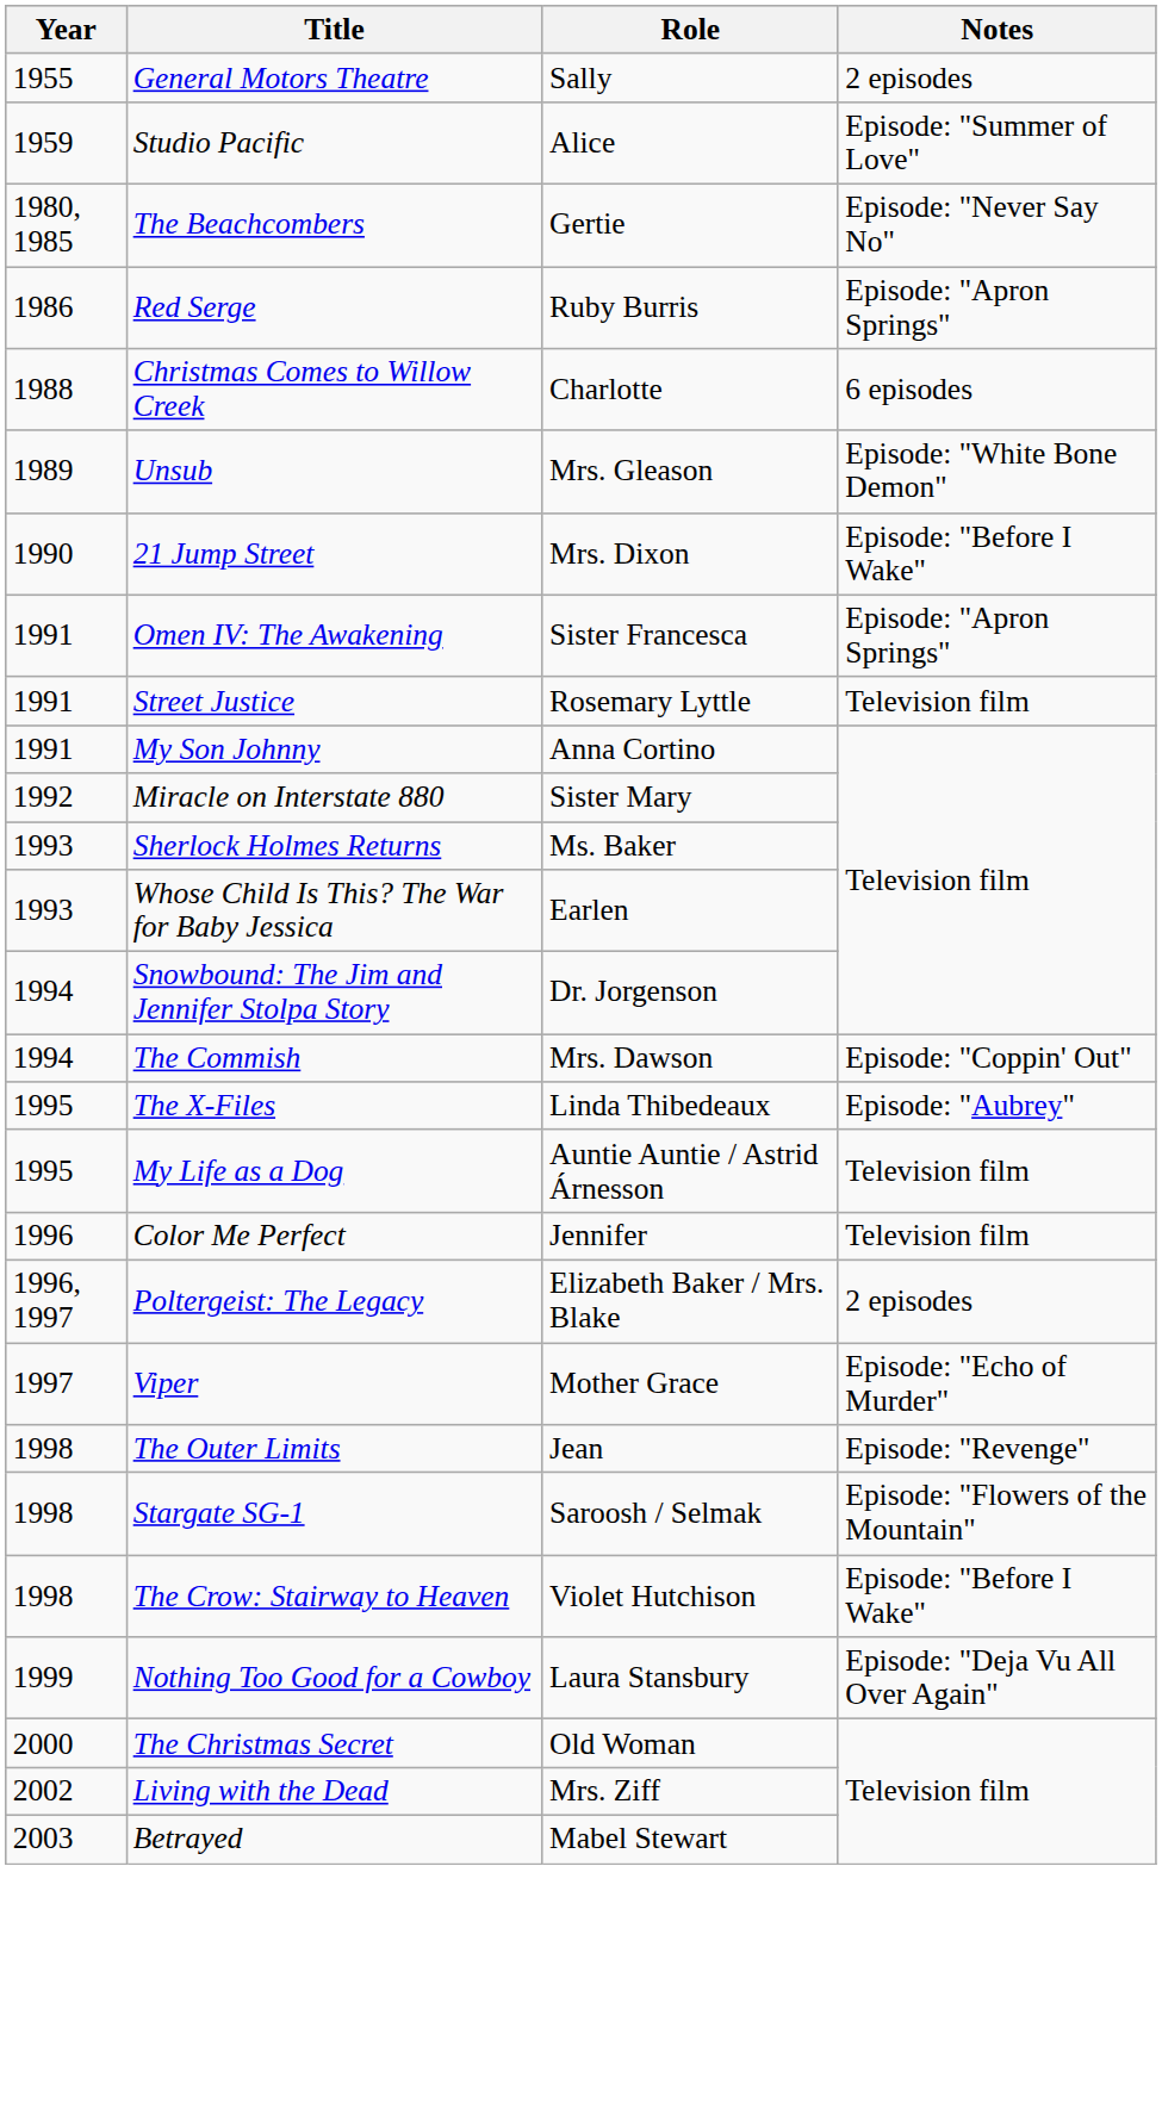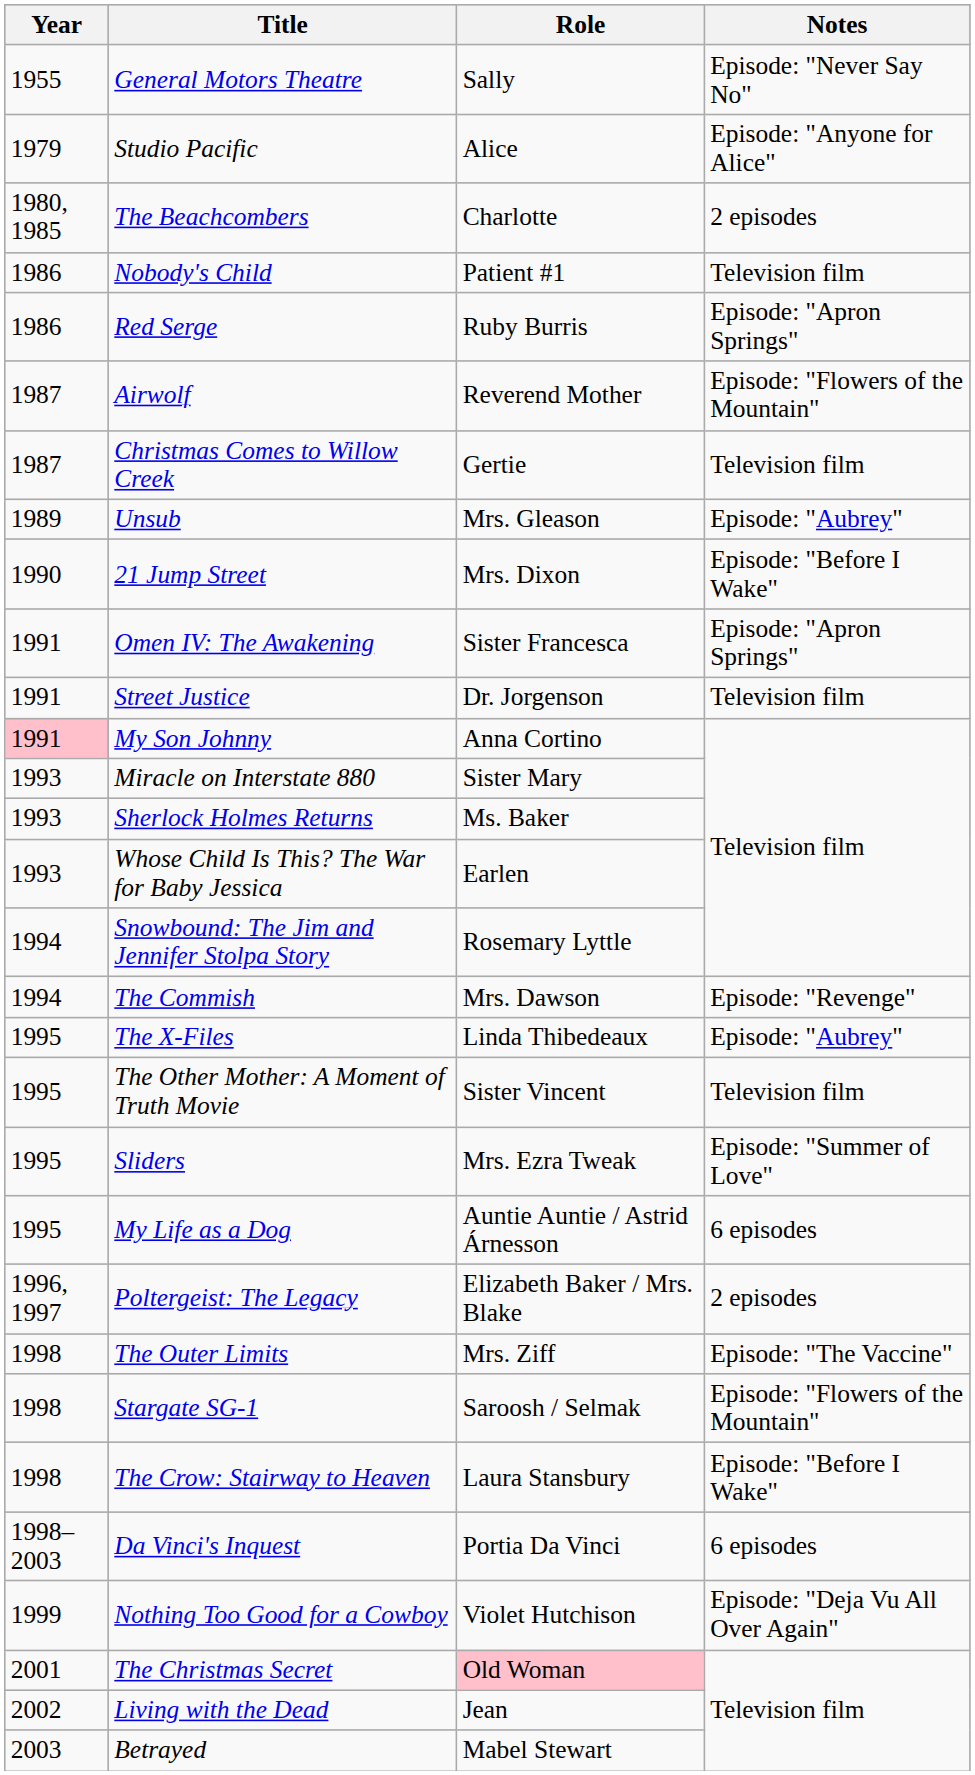General Motors Theatre | Notes: 2 episodes -> Episode: "Never Say No"
Studio Pacific | Year: 1959 -> 1979
Studio Pacific | Notes: Episode: "Summer of Love" -> Episode: "Anyone for Alice"
The Beachcombers | Role: Gertie -> Charlotte
The Beachcombers | Notes: Episode: "Never Say No" -> 2 episodes
+ row: 1986 | Nobody's Child | Patient #1 | Television film
+ row: 1987 | Airwolf | Reverend Mother | Episode: "Flowers of the Mountain"
Christmas Comes to Willow Creek | Year: 1988 -> 1987
Christmas Comes to Willow Creek | Role: Charlotte -> Gertie
Christmas Comes to Willow Creek | Notes: 6 episodes -> Television film
Unsub | Notes: Episode: "White Bone Demon" -> Episode: "Aubrey"
Street Justice | Role: Rosemary Lyttle -> Dr. Jorgenson
My Son Johnny | Year: no background -> pink background
Miracle on Interstate 880 | Year: 1992 -> 1993
Snowbound: The Jim and Jennifer Stolpa Story | Role: Dr. Jorgenson -> Rosemary Lyttle
The Commish | Notes: Episode: "Coppin' Out" -> Episode: "Revenge"
+ row: 1995 | The Other Mother: A Moment of Truth Movie | Sister Vincent | Television film
+ row: 1995 | Sliders | Mrs. Ezra Tweak | Episode: "Summer of Love"
My Life as a Dog | Notes: Television film -> 6 episodes
- row: 1996 | Color Me Perfect | Jennifer | Television film
- row: 1997 | Viper | Mother Grace | Episode: "Echo of Murder"
The Outer Limits | Role: Jean -> Mrs. Ziff
The Outer Limits | Notes: Episode: "Revenge" -> Episode: "The Vaccine"
The Crow: Stairway to Heaven | Role: Violet Hutchison -> Laura Stansbury
+ row: 1998–2003 | Da Vinci's Inquest | Portia Da Vinci | 6 episodes
Nothing Too Good for a Cowboy | Role: Laura Stansbury -> Violet Hutchison
The Christmas Secret | Year: 2000 -> 2001
The Christmas Secret | Role: no background -> pink background
Living with the Dead | Role: Mrs. Ziff -> Jean
